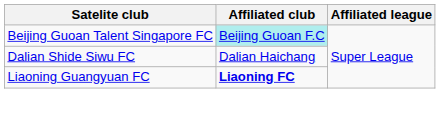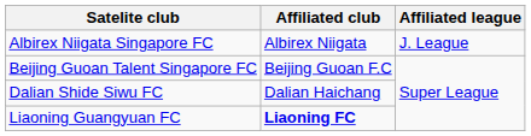+ row: Albirex Niigata Singapore FC | Albirex Niigata | J. League
Beijing Guoan Talent Singapore FC | Affiliated club: paleturquoise background -> no background
